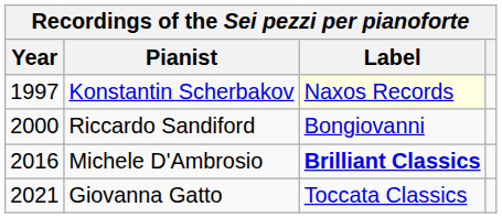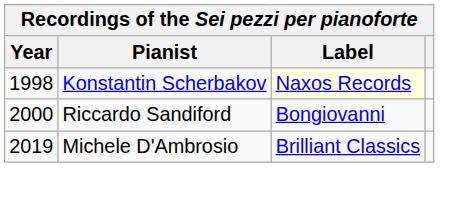Konstantin Scherbakov | Year: 1997 -> 1998
Michele D'Ambrosio | Year: 2016 -> 2019
Michele D'Ambrosio | Label: bold -> normal
- row: 2021 | Giovanna Gatto | Toccata Classics
